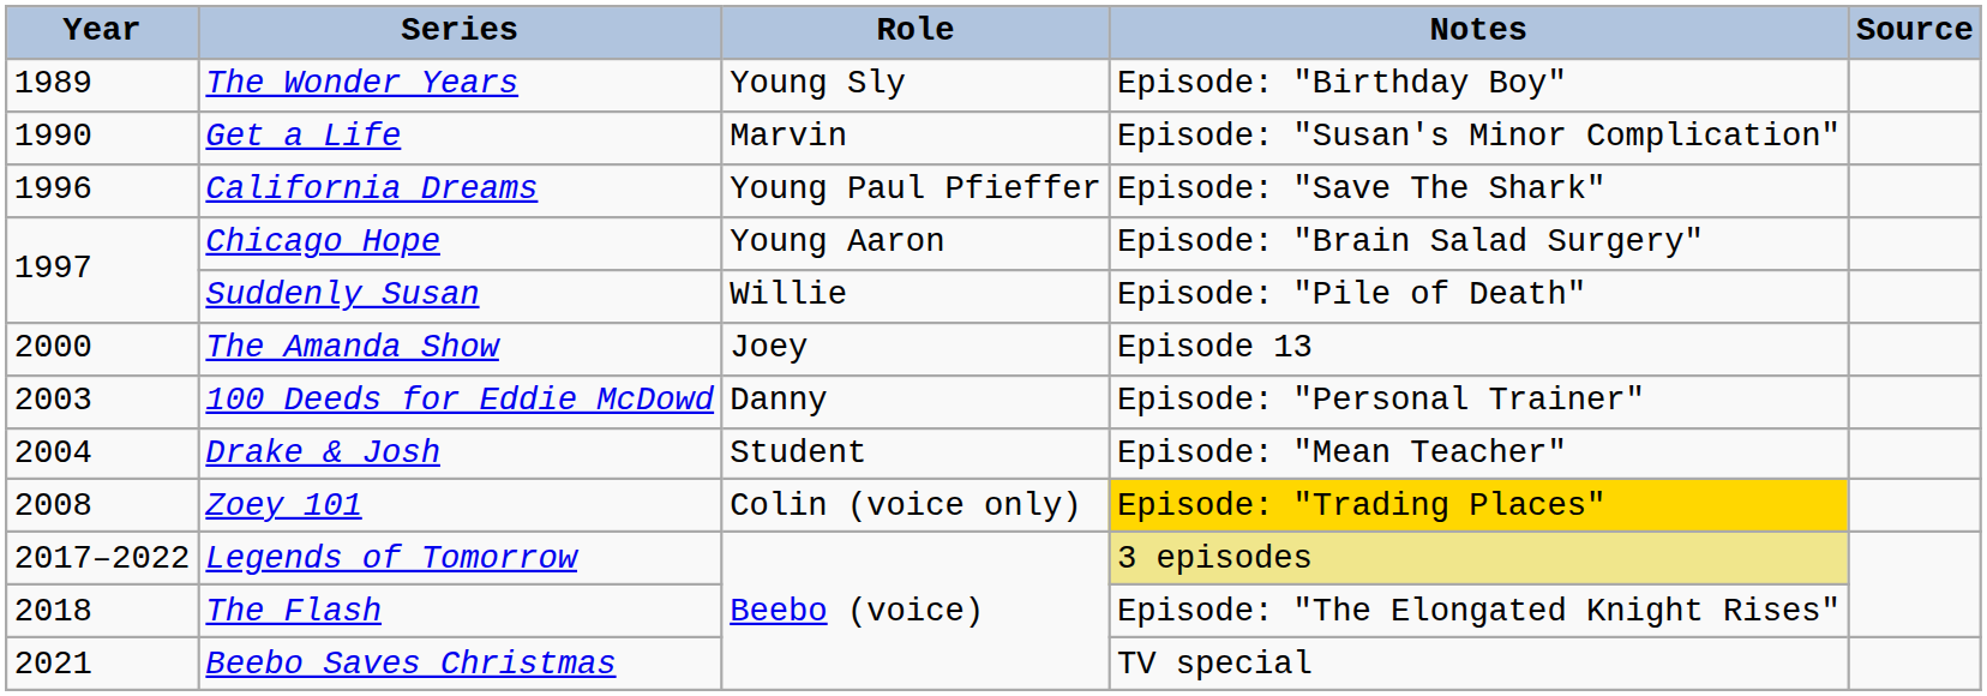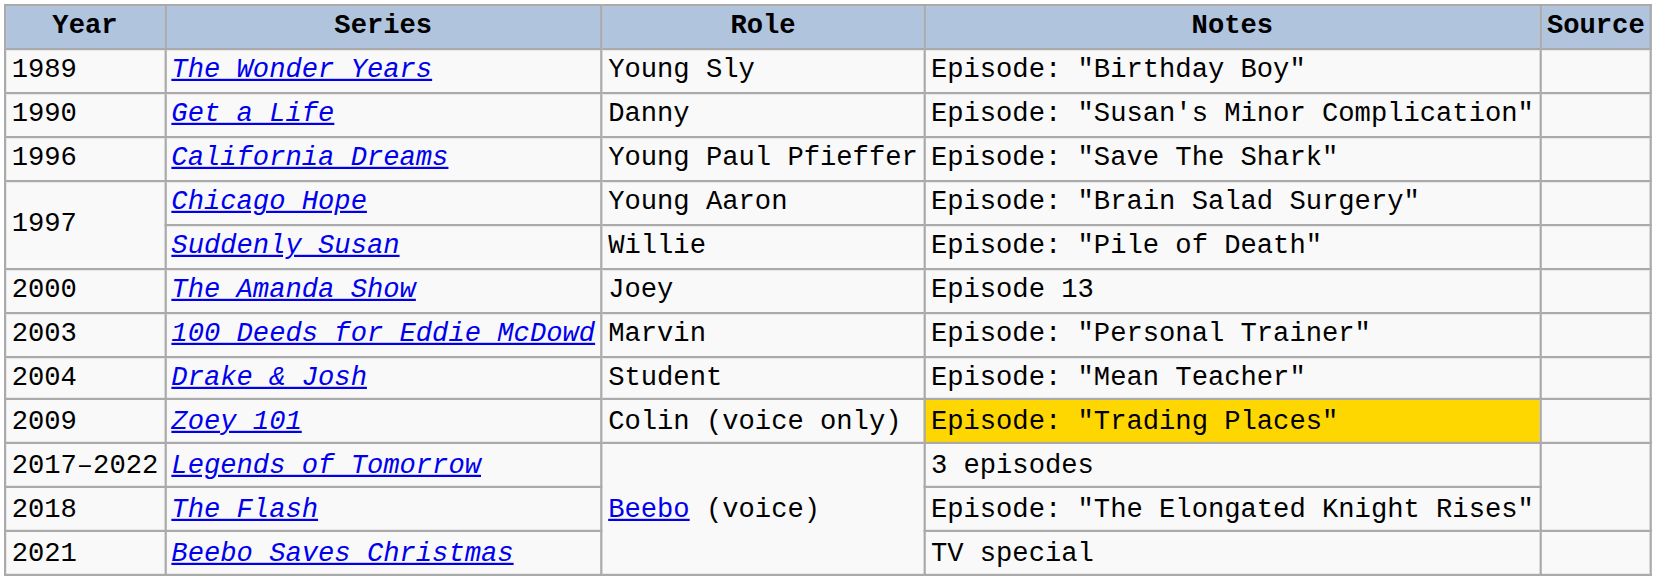Get a Life | Role: Marvin -> Danny
100 Deeds for Eddie McDowd | Role: Danny -> Marvin
Zoey 101 | Year: 2008 -> 2009
Legends of Tomorrow | Notes: khaki background -> no background
